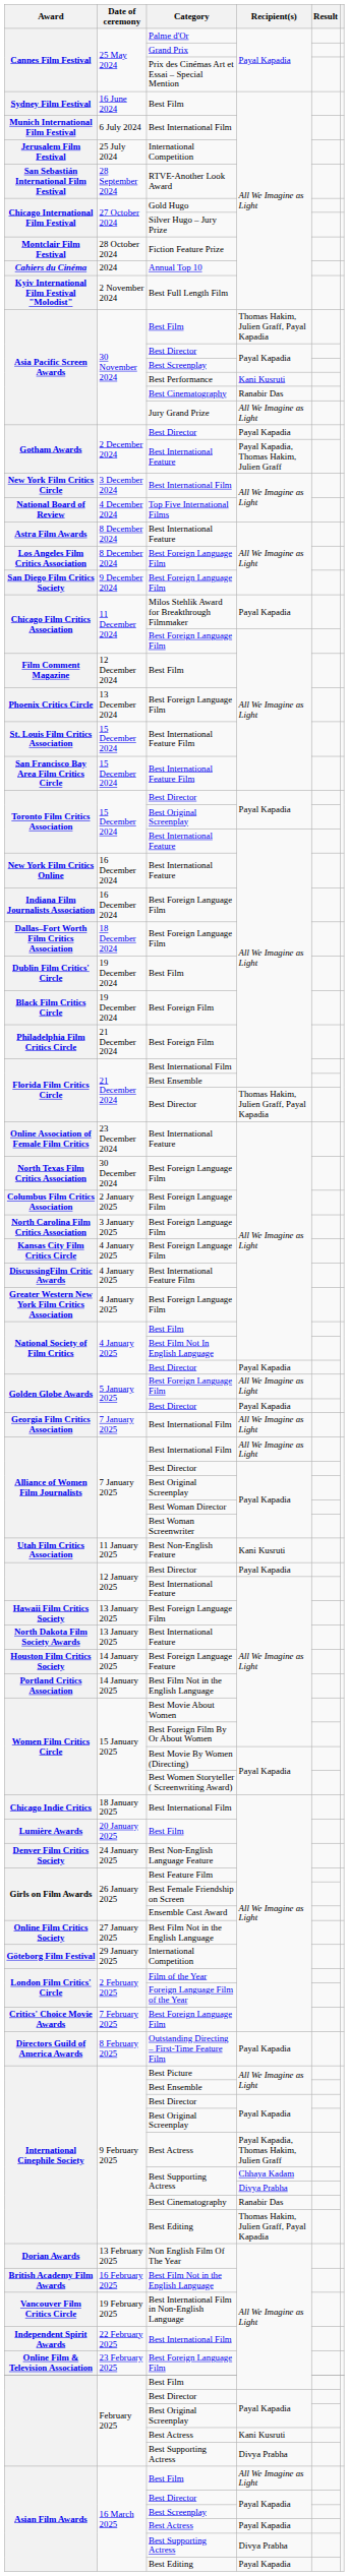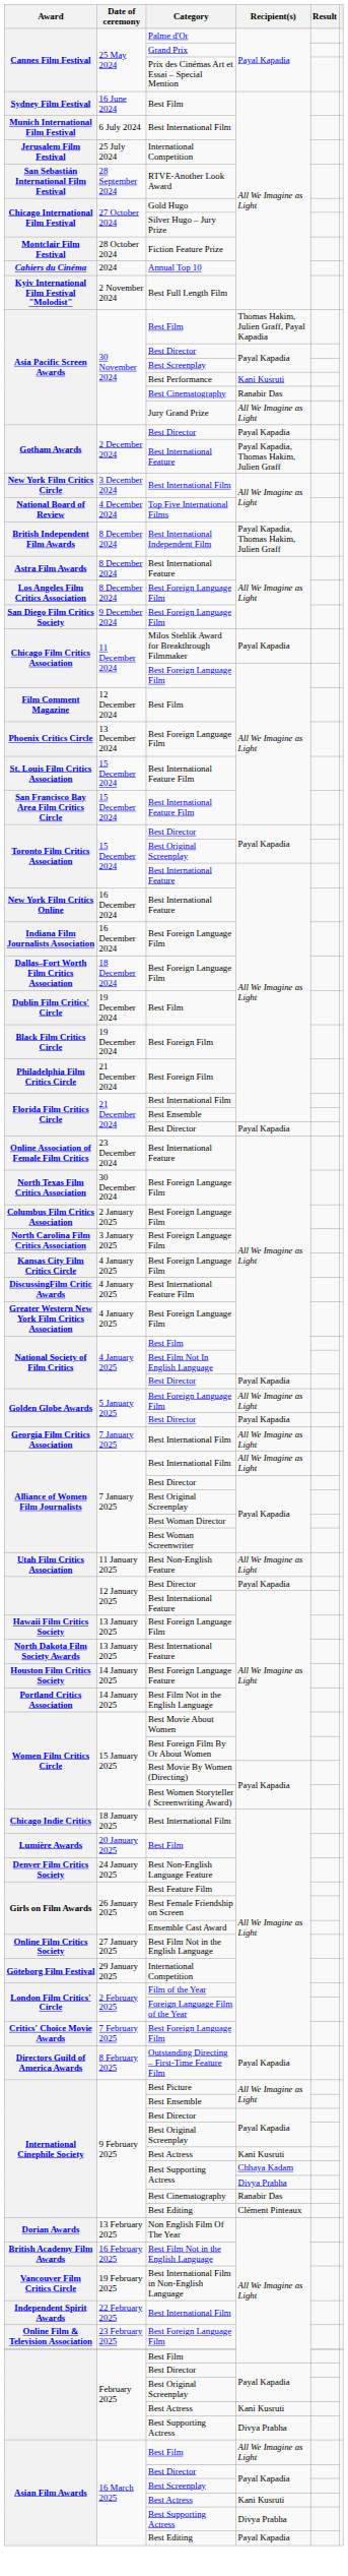+ row: British Independent Film Awards | 8 December 2024 | Best International Independent Film | Payal Kapadia, Thomas Hakim, Julien Graff
Florida Film Critics Circle / Best Director | Recipient(s): Thomas Hakim, Julien Graff, Payal Kapadia -> Payal Kapadia
Utah Film Critics Association | Recipient(s): Kani Kusruti -> All We Imagine as Light
International Cinephile Society / Best Actress | Recipient(s): Payal Kapadia, Thomas Hakim, Julien Graff -> Kani Kusruti
International Cinephile Society / Best Editing | Recipient(s): Thomas Hakim, Julien Graff, Payal Kapadia -> Clément Pinteaux
Asian Film Awards / Best Actress | Recipient(s): Payal Kapadia -> Kani Kusruti
